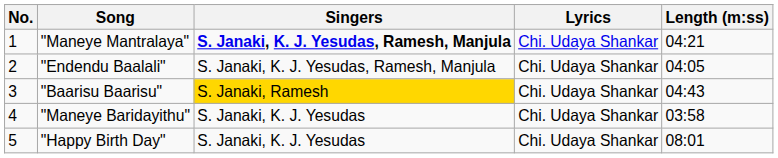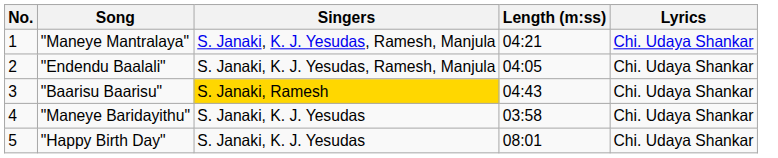columns swapped: Lyrics <-> Length (m:ss)
"Maneye Mantralaya" | Singers: bold -> normal
